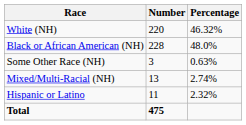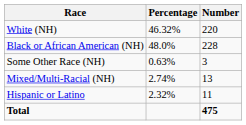columns swapped: Number <-> Percentage
